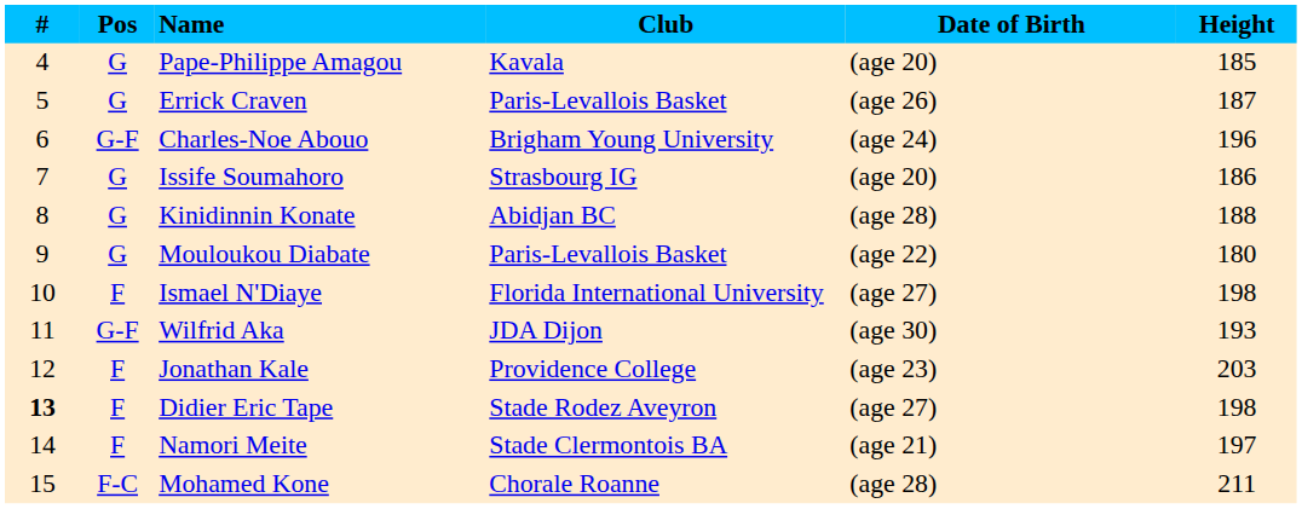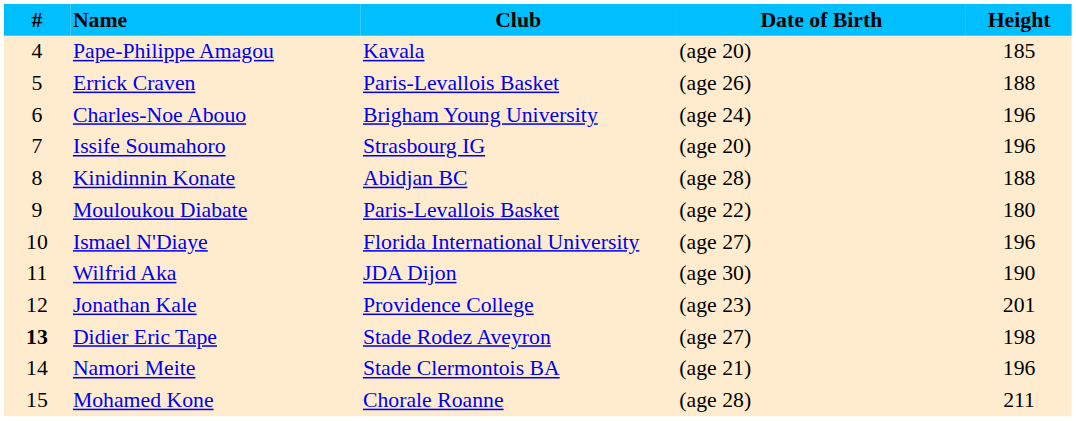- column: Pos | G | G | G-F | G | G | G | F | G-F | F | F | F | F-C
Errick Craven | Height: 187 -> 188
Issife Soumahoro | Height: 186 -> 196
Ismael N'Diaye | Height: 198 -> 196
Wilfrid Aka | Height: 193 -> 190
Jonathan Kale | Height: 203 -> 201
Namori Meite | Height: 197 -> 196
